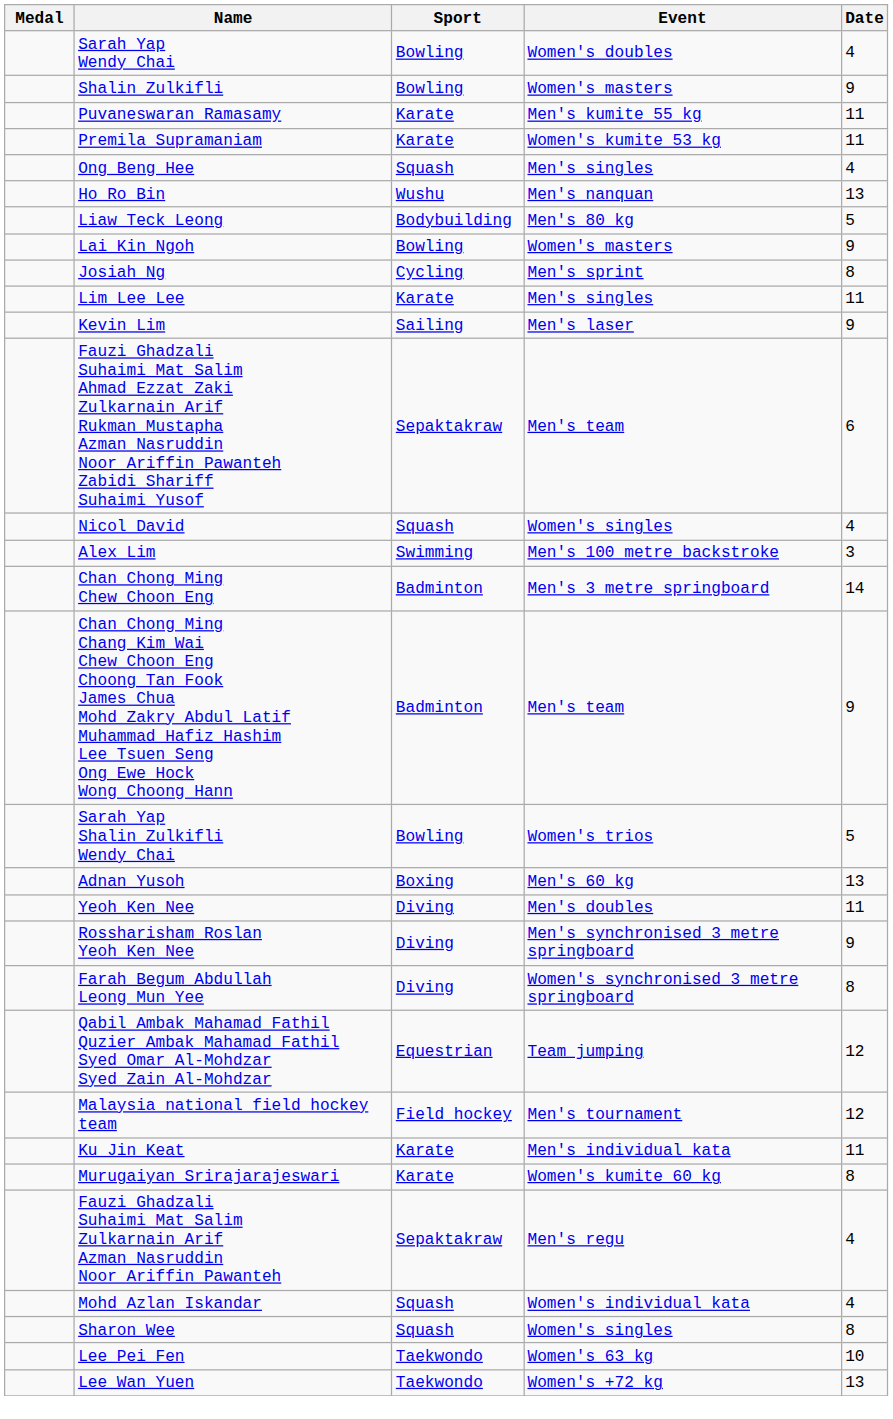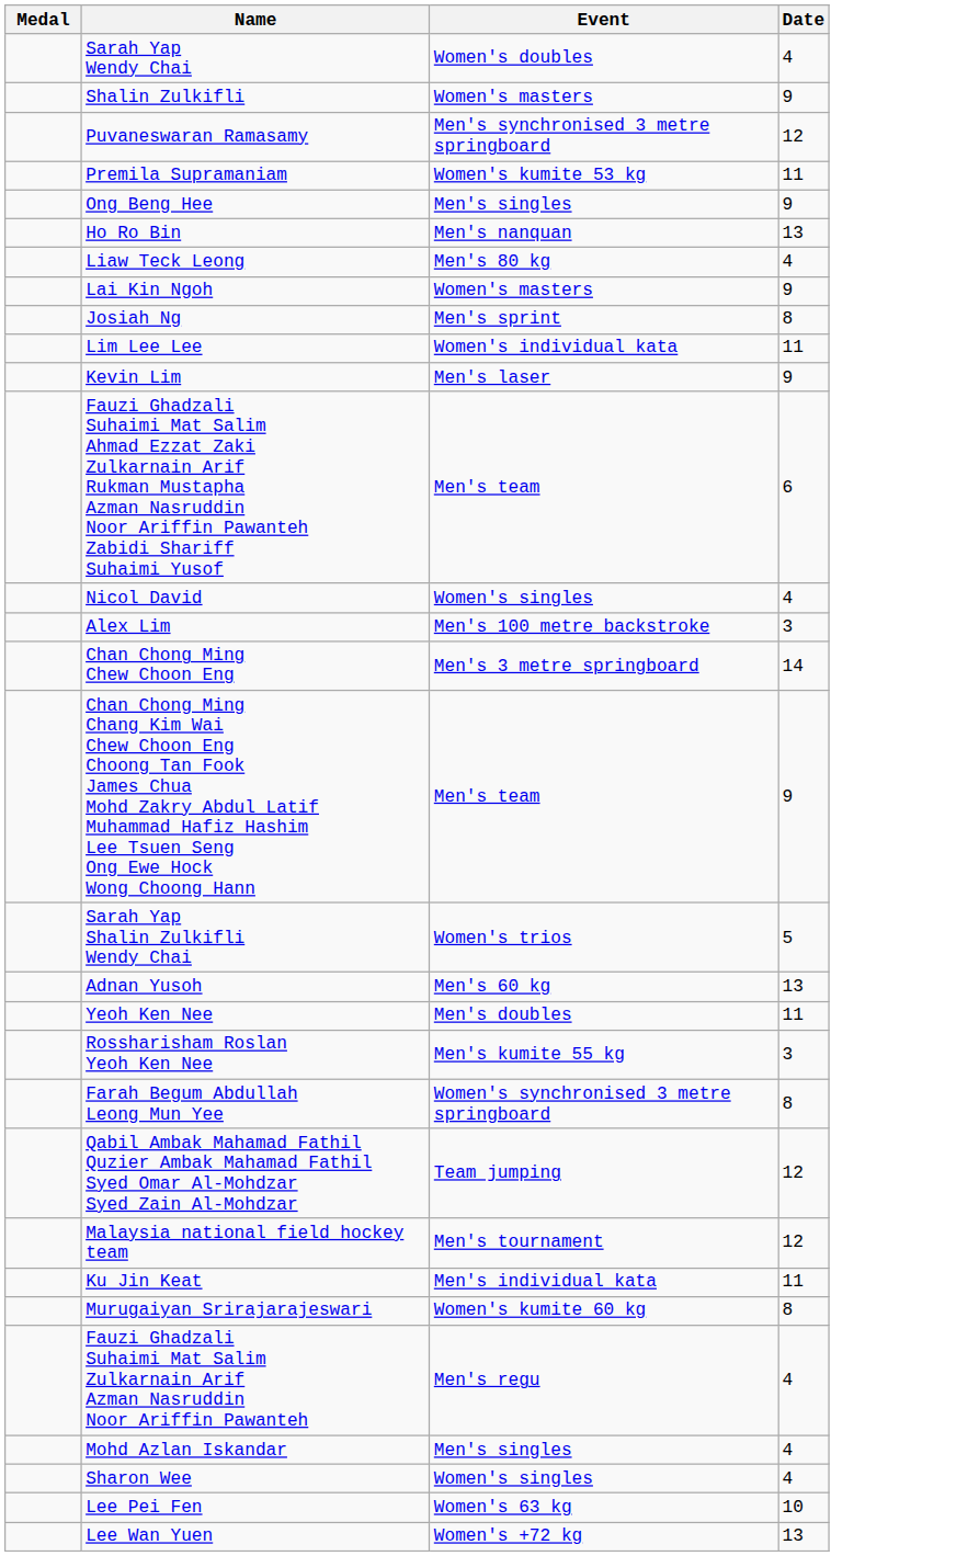- column: Sport | Bowling | Bowling | Karate | Karate | Squash | Wushu | Bodybuilding | Bowling | Cycling | Karate | Sailing | Sepaktakraw | Squash | Swimming | Badminton | Badminton | Bowling | Boxing | Diving | Diving | Diving | Equestrian | Field hockey | Karate | Karate | Sepaktakraw | Squash | Squash | Taekwondo | Taekwondo
Puvaneswaran Ramasamy | Event: Men's kumite 55 kg -> Men's synchronised 3 metre springboard
Puvaneswaran Ramasamy | Date: 11 -> 12
Ong Beng Hee | Date: 4 -> 9
Liaw Teck Leong | Date: 5 -> 4
Lim Lee Lee | Event: Men's singles -> Women's individual kata
Rossharisham Roslan Yeoh Ken Nee | Event: Men's synchronised 3 metre springboard -> Men's kumite 55 kg
Rossharisham Roslan Yeoh Ken Nee | Date: 9 -> 3
Mohd Azlan Iskandar | Event: Women's individual kata -> Men's singles
Sharon Wee | Date: 8 -> 4
